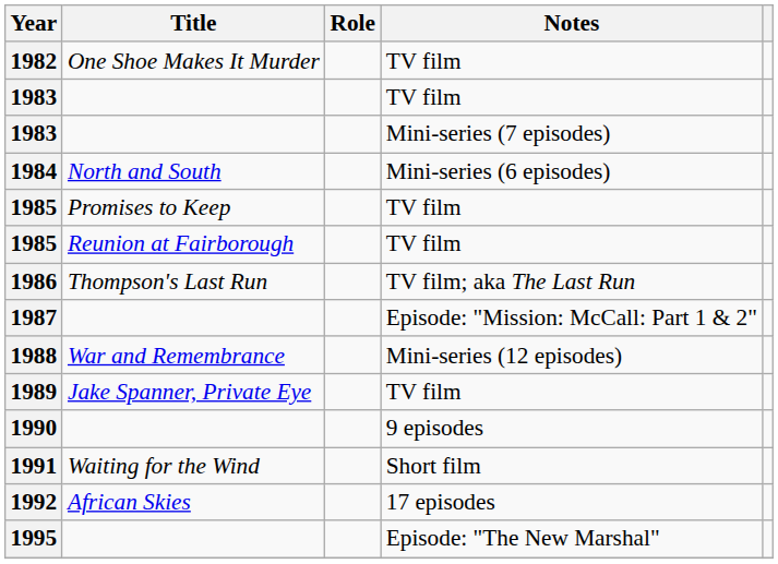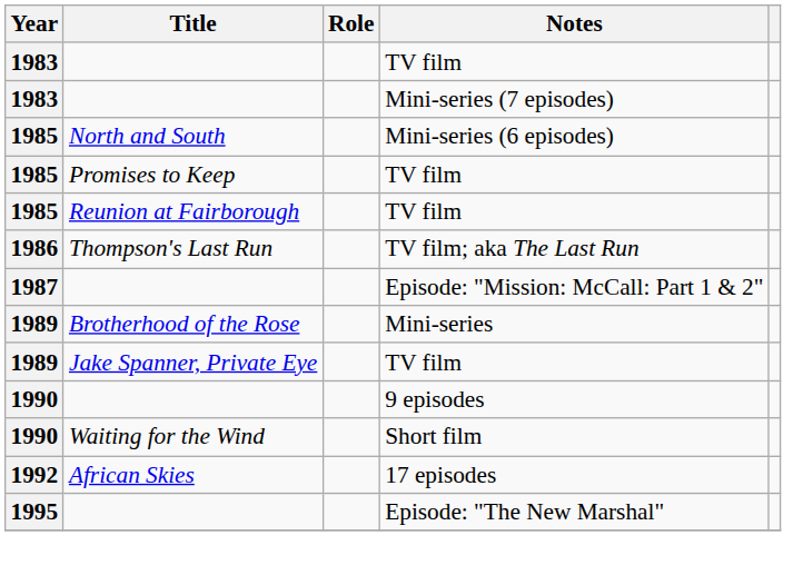- row: 1982 | One Shoe Makes It Murder | TV film
North and South | Year: 1984 -> 1985
- row: 1988 | War and Remembrance | Mini-series (12 episodes)
+ row: 1989 | Brotherhood of the Rose | Mini-series
Waiting for the Wind | Year: 1991 -> 1990
